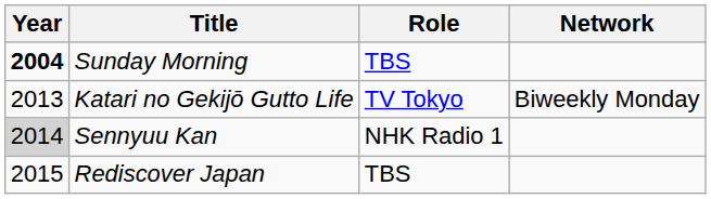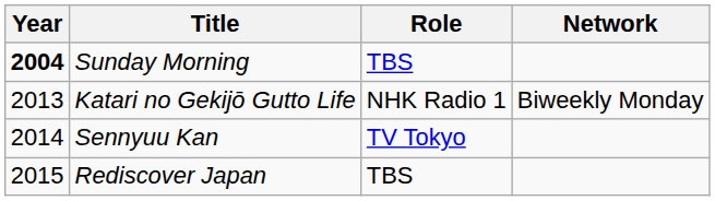Katari no Gekijō Gutto Life | Role: TV Tokyo -> NHK Radio 1
Sennyuu Kan | Year: lightgrey background -> no background
Sennyuu Kan | Role: NHK Radio 1 -> TV Tokyo
